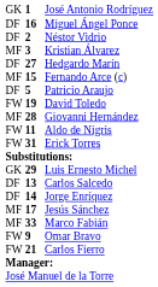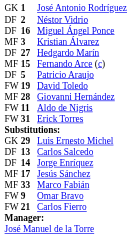rows swapped: Néstor Vidrio <-> Miguel Ángel Ponce
